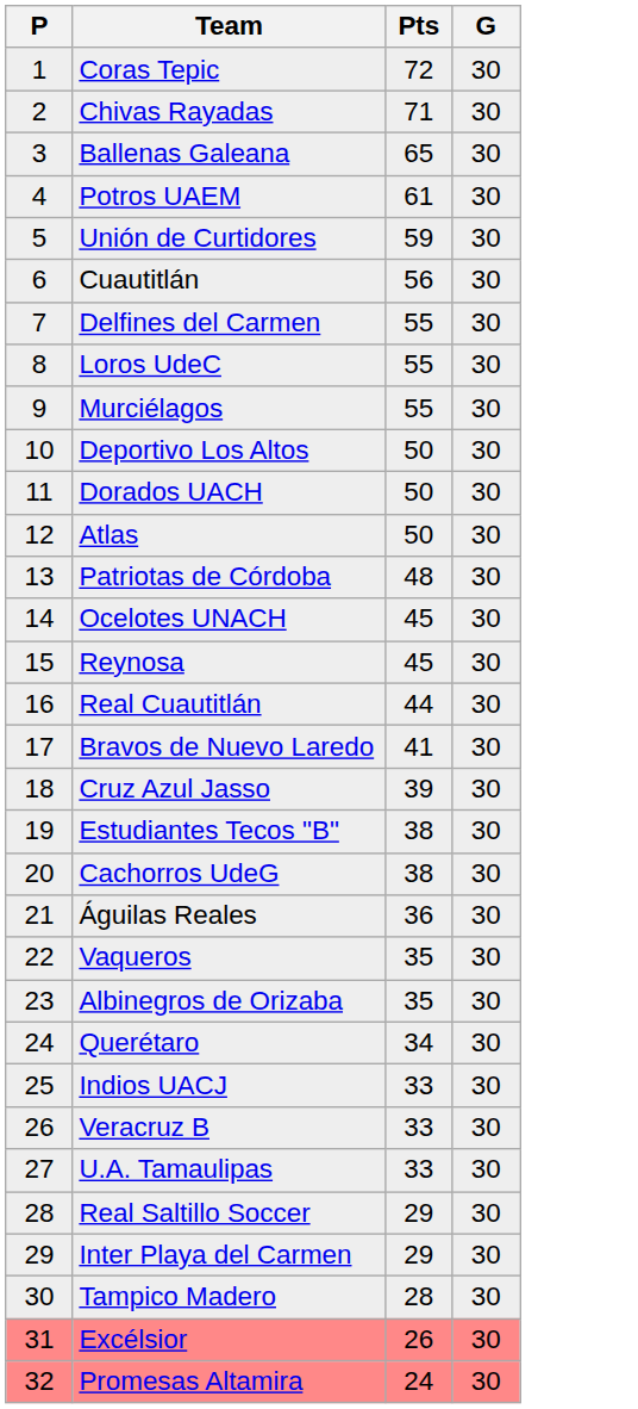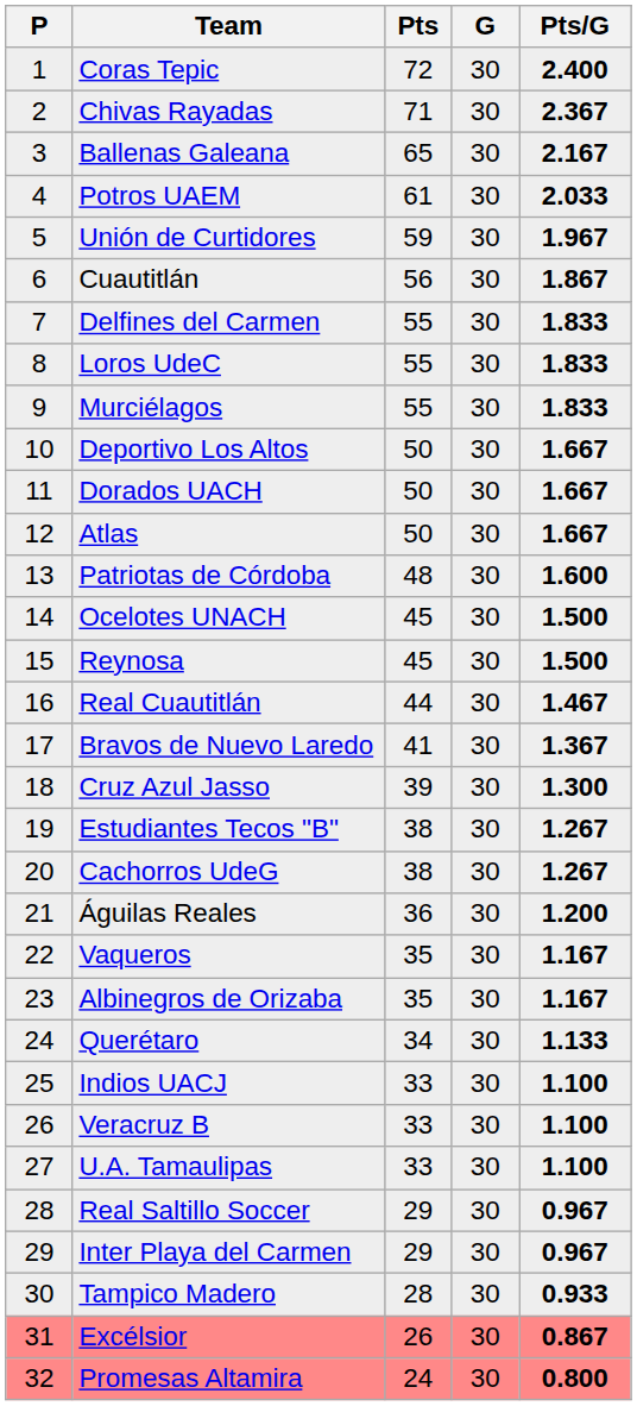+ column: Pts/G | 2.400 | 2.367 | 2.167 | 2.033 | 1.967 | 1.867 | 1.833 | 1.833 | 1.833 | 1.667 | 1.667 | 1.667 | 1.600 | 1.500 | 1.500 | 1.467 | 1.367 | 1.300 | 1.267 | 1.267 | 1.200 | 1.167 | 1.167 | 1.133 | 1.100 | 1.100 | 1.100 | 0.967 | 0.967 | 0.933 | 0.867 | 0.800
